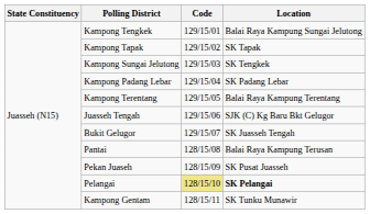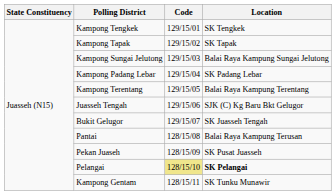Kampong Tengkek | Location: Balai Raya Kampung Sungai Jelutong -> SK Tengkek
Kampong Sungai Jelutong | Location: SK Tengkek -> Balai Raya Kampung Sungai Jelutong
